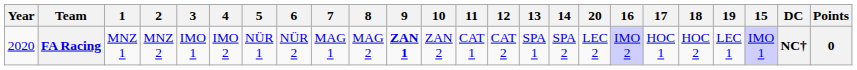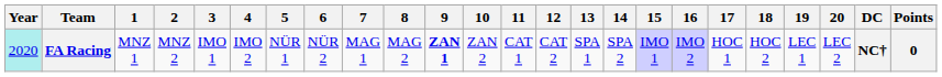columns swapped: 15 <-> 20
FA Racing | Year: no background -> paleturquoise background
